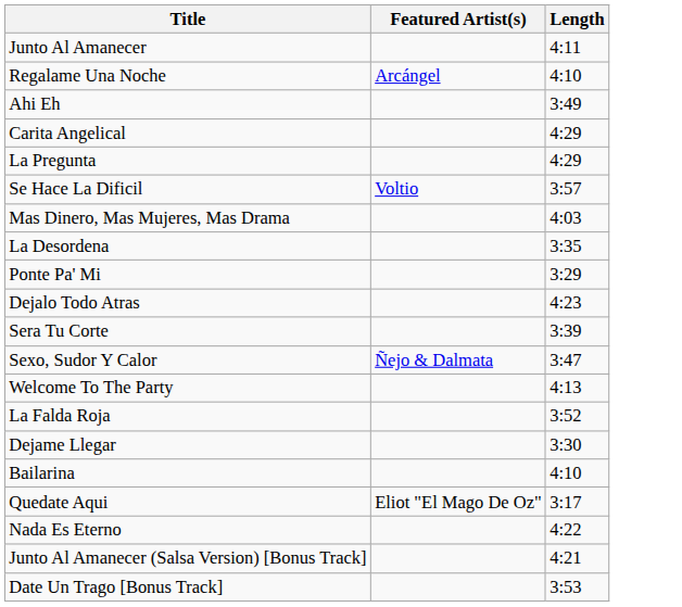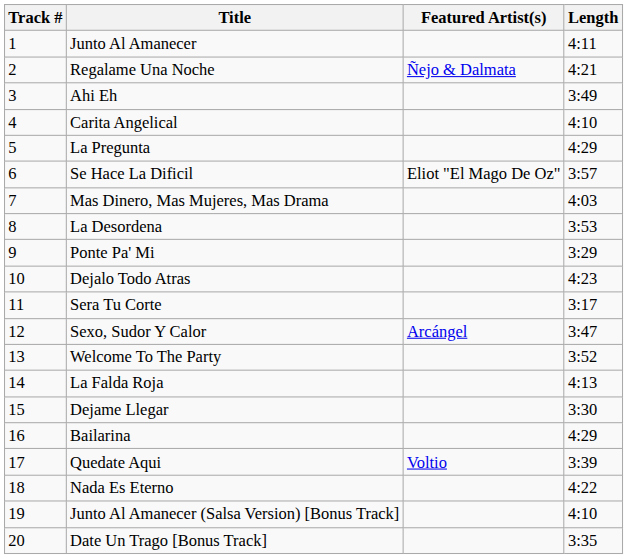+ column: Track # | 1 | 2 | 3 | 4 | 5 | 6 | 7 | 8 | 9 | 10 | 11 | 12 | 13 | 14 | 15 | 16 | 17 | 18 | 19 | 20
Regalame Una Noche | Featured Artist(s): Arcángel -> Ñejo & Dalmata
Regalame Una Noche | Length: 4:10 -> 4:21
Carita Angelical | Length: 4:29 -> 4:10
Se Hace La Dificil | Featured Artist(s): Voltio -> Eliot "El Mago De Oz"
La Desordena | Length: 3:35 -> 3:53
Sera Tu Corte | Length: 3:39 -> 3:17
Sexo, Sudor Y Calor | Featured Artist(s): Ñejo & Dalmata -> Arcángel
Welcome To The Party | Length: 4:13 -> 3:52
La Falda Roja | Length: 3:52 -> 4:13
Bailarina | Length: 4:10 -> 4:29
Quedate Aqui | Featured Artist(s): Eliot "El Mago De Oz" -> Voltio
Quedate Aqui | Length: 3:17 -> 3:39
Junto Al Amanecer (Salsa Version) [Bonus Track] | Length: 4:21 -> 4:10
Date Un Trago [Bonus Track] | Length: 3:53 -> 3:35
